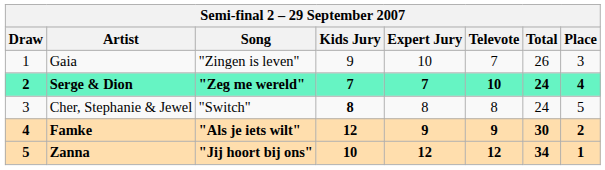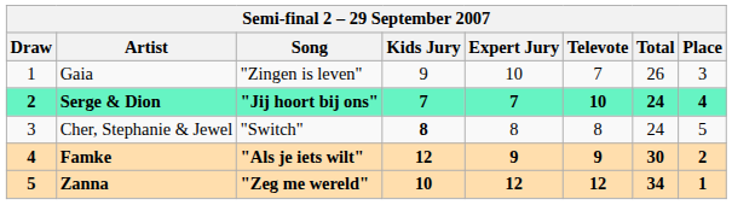Serge & Dion | Song: "Zeg me wereld" -> "Jij hoort bij ons"
Zanna | Song: "Jij hoort bij ons" -> "Zeg me wereld"
